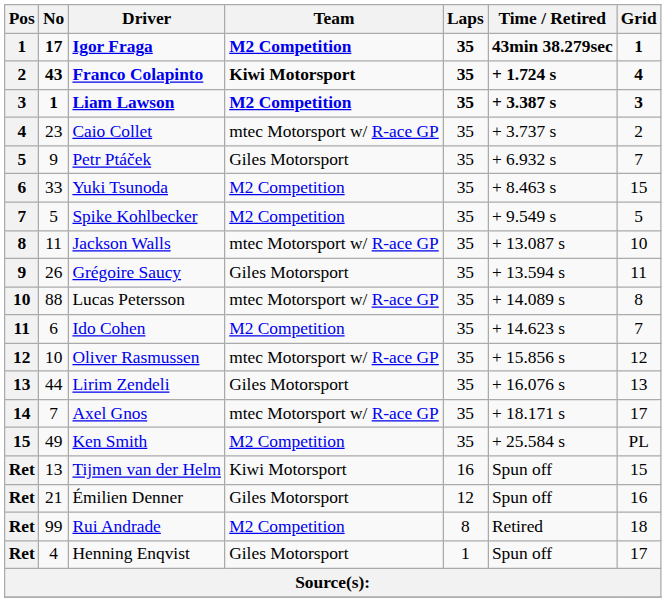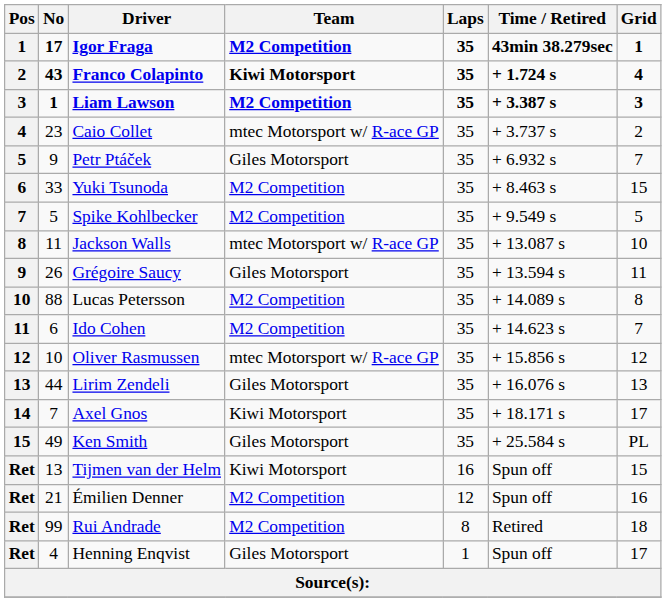Lucas Petersson | Team: mtec Motorsport w/ R-ace GP -> M2 Competition
Axel Gnos | Team: mtec Motorsport w/ R-ace GP -> Kiwi Motorsport
Ken Smith | Team: M2 Competition -> Giles Motorsport
Émilien Denner | Team: Giles Motorsport -> M2 Competition
